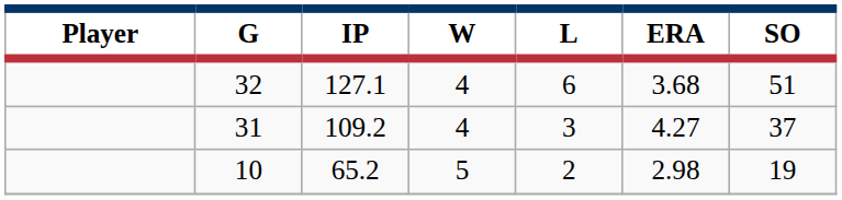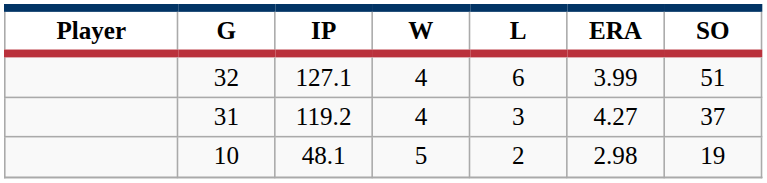32 | ERA: 3.68 -> 3.99
31 | IP: 109.2 -> 119.2
10 | IP: 65.2 -> 48.1
